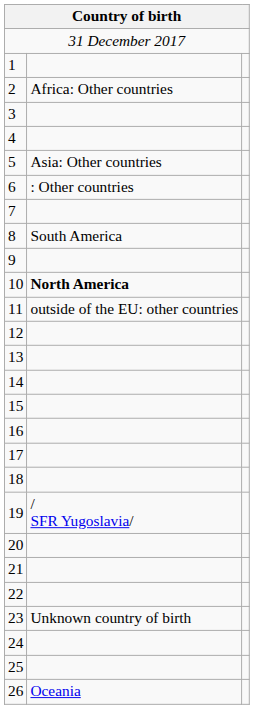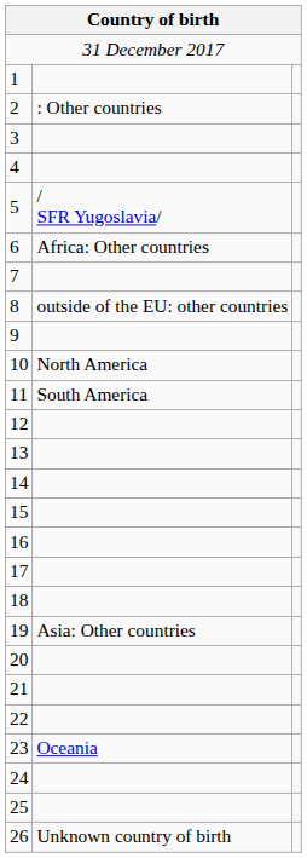2 | column 2: Africa: Other countries -> : Other countries
5 | column 2: Asia: Other countries -> / SFR Yugoslavia/
6 | column 2: : Other countries -> Africa: Other countries
8 | column 2: South America -> outside of the EU: other countries
10 | column 2: bold -> normal
11 | column 2: outside of the EU: other countries -> South America
19 | column 2: / SFR Yugoslavia/ -> Asia: Other countries
23 | column 2: Unknown country of birth -> Oceania
26 | column 2: Oceania -> Unknown country of birth
